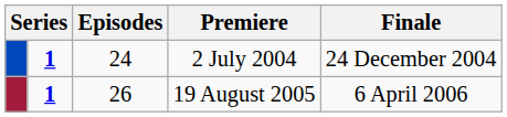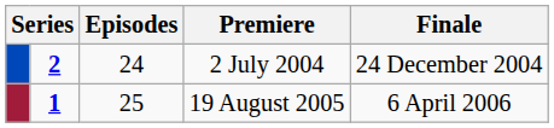2 July 2004 | column 2: 1 -> 2
19 August 2005 | Episodes: 26 -> 25
